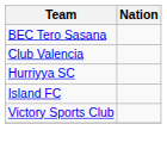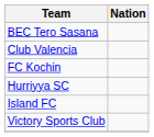+ row: FC Kochin
